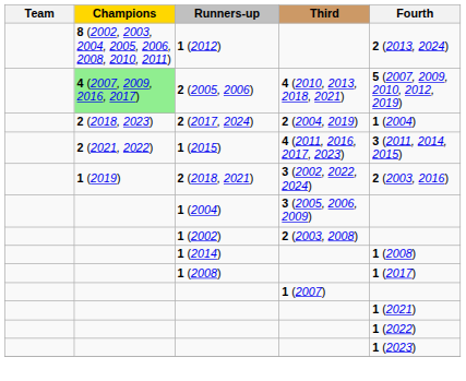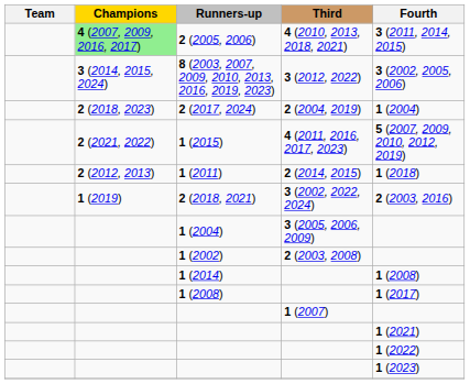- row: 8 (2002, 2003, 2004, 2005, 2006, 2008, 2010, 2011) | 1 (2012) | 2 (2013, 2024)
2 (2005, 2006) | Fourth: 5 (2007, 2009, 2010, 2012, 2019) -> 3 (2011, 2014, 2015)
+ row: 3 (2014, 2015, 2024) | 8 (2003, 2007, 2009, 2010, 2013, 2016, 2019, 2023) | 3 (2012, 2022) | 3 (2002, 2005, 2006)
1 (2015) | Fourth: 3 (2011, 2014, 2015) -> 5 (2007, 2009, 2010, 2012, 2019)
+ row: 2 (2012, 2013) | 1 (2011) | 2 (2014, 2015) | 1 (2018)
